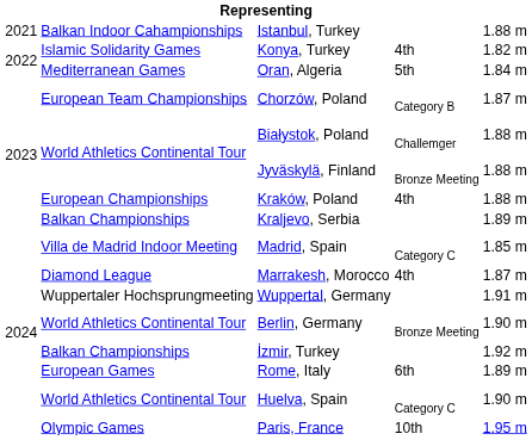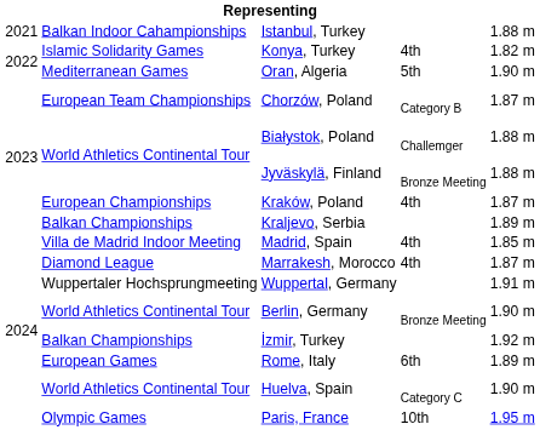Oran, Algeria | column 5: 1.84 m -> 1.90 m
Kraków, Poland | column 5: 1.88 m -> 1.87 m
Madrid, Spain | column 4: Category C -> 4th
